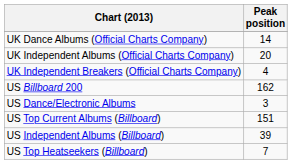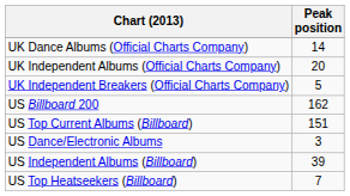UK Independent Breakers (Official Charts Company) | Peak position: 4 -> 5
rows swapped: US Top Current Albums (Billboard) <-> US Dance/Electronic Albums
